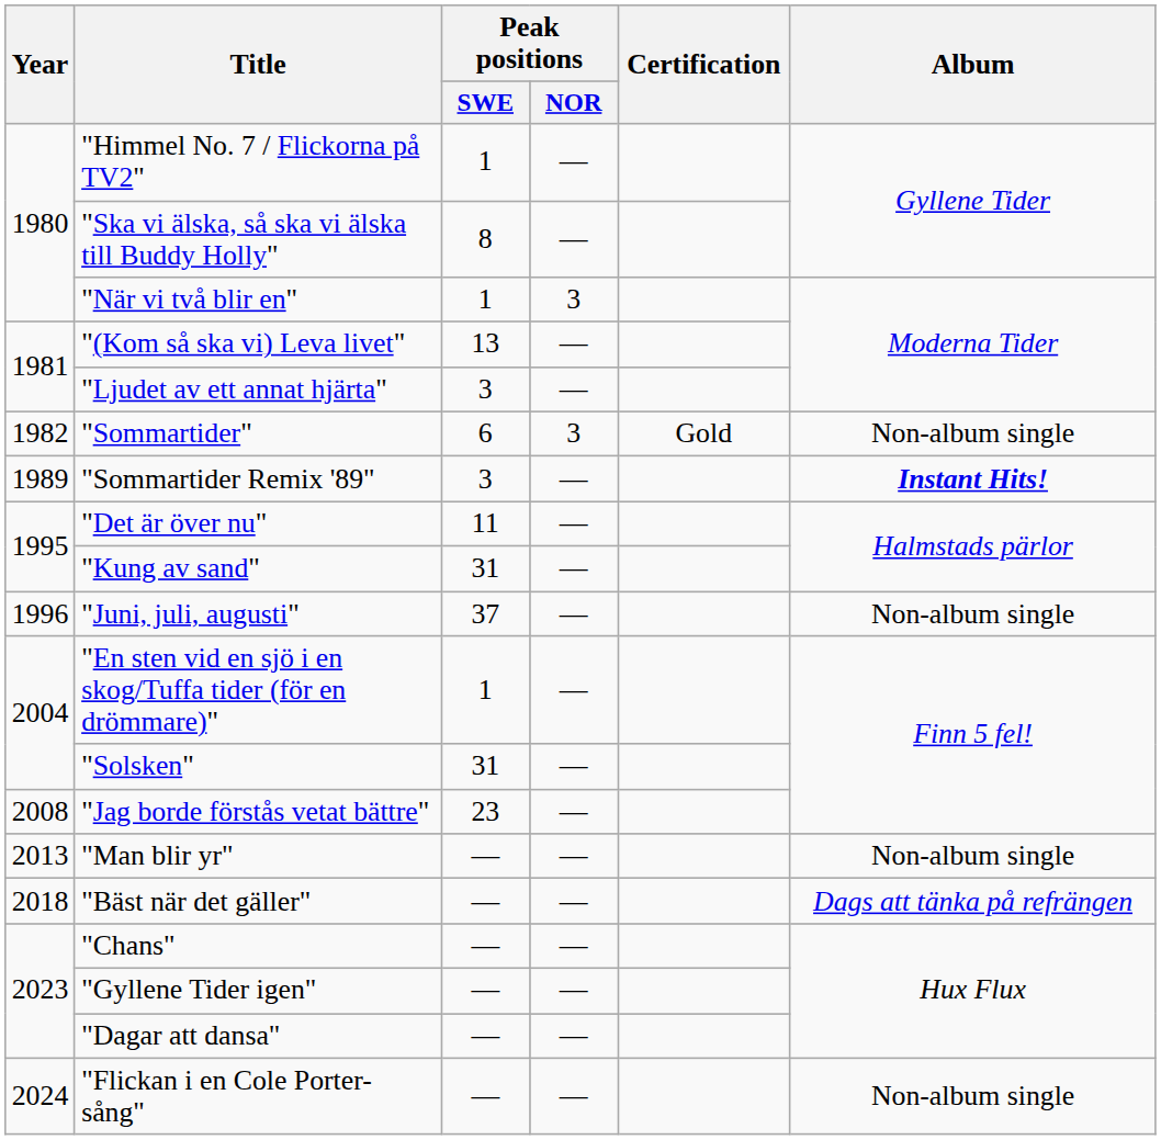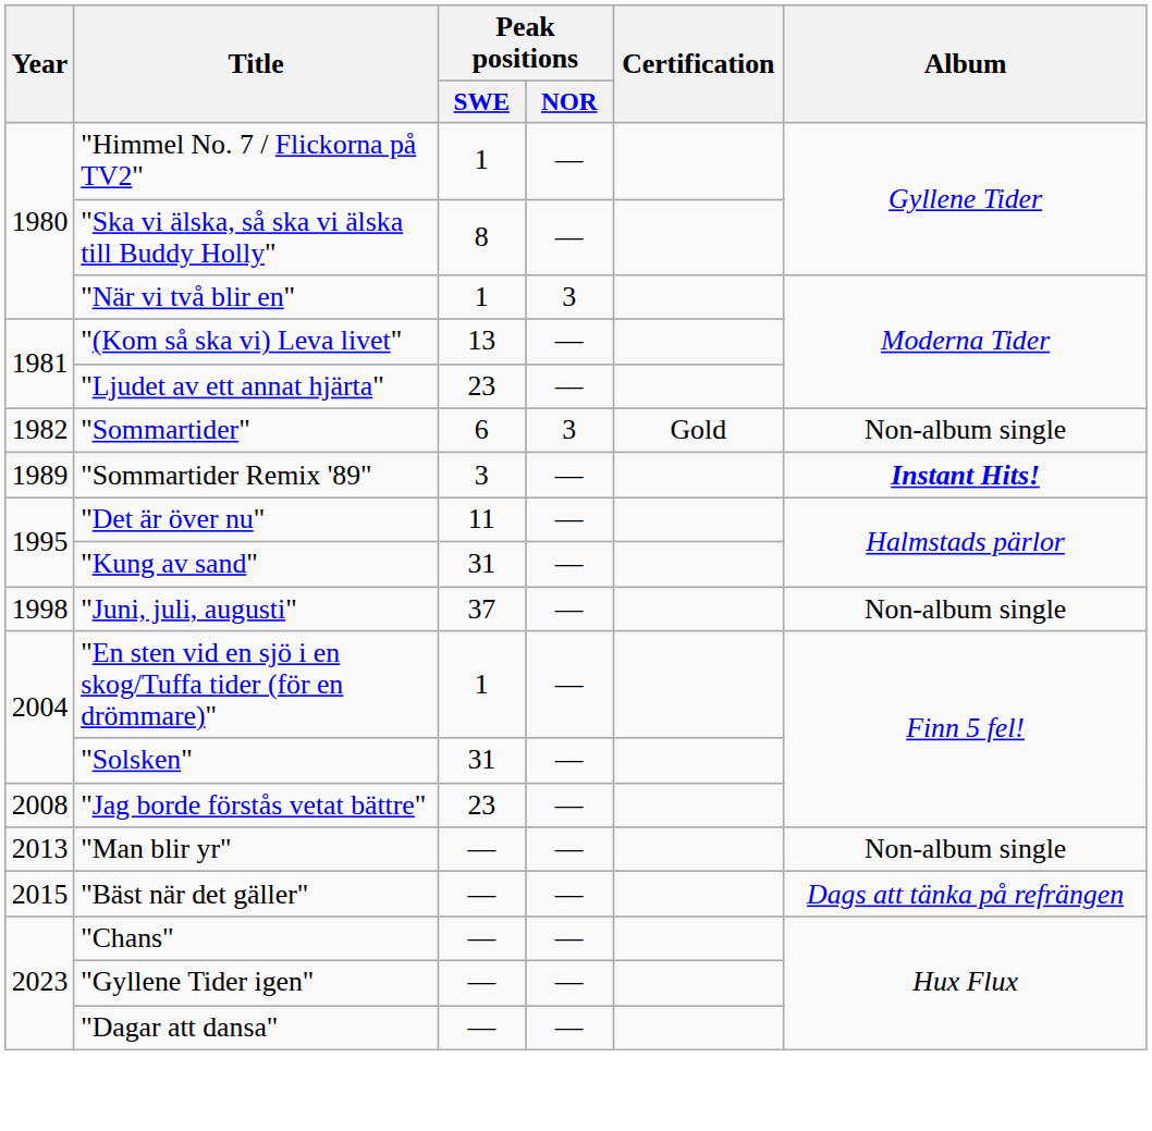"Ljudet av ett annat hjärta" | Peak positions / SWE: 3 -> 23
"Juni, juli, augusti" | Year: 1996 -> 1998
"Bäst när det gäller" | Year: 2018 -> 2015
- row: 2024 | "Flickan i en Cole Porter-sång" | — | — | Non-album single
